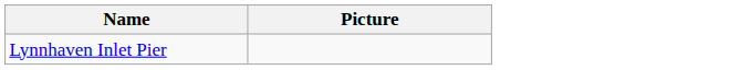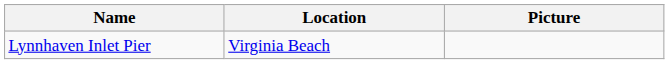+ column: Location | Virginia Beach
